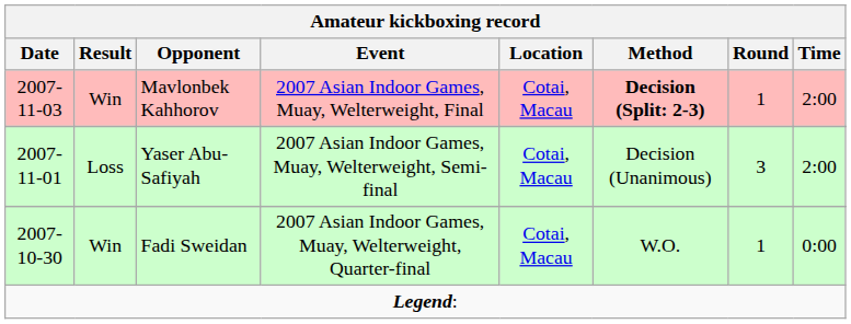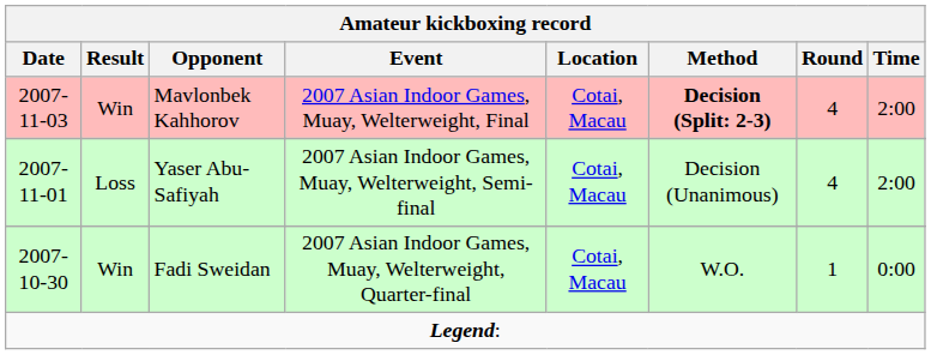Mavlonbek Kahhorov | Round: 1 -> 4
Yaser Abu-Safiyah | Round: 3 -> 4
